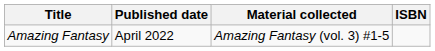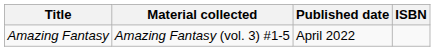columns swapped: Material collected <-> Published date
